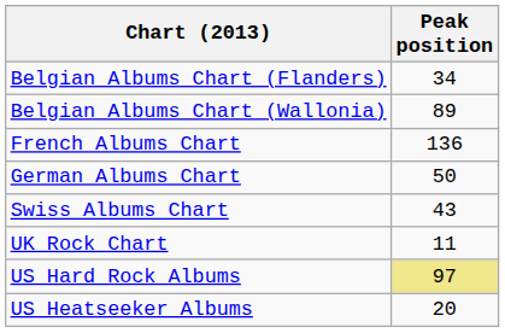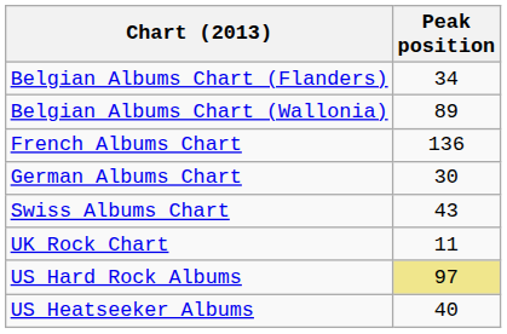German Albums Chart | Peak position: 50 -> 30
US Heatseeker Albums | Peak position: 20 -> 40
